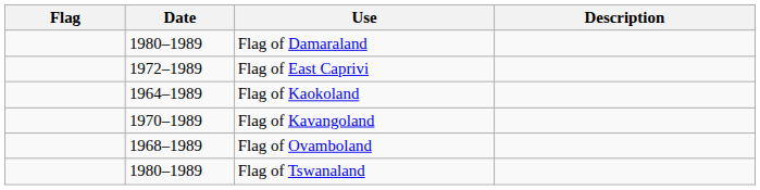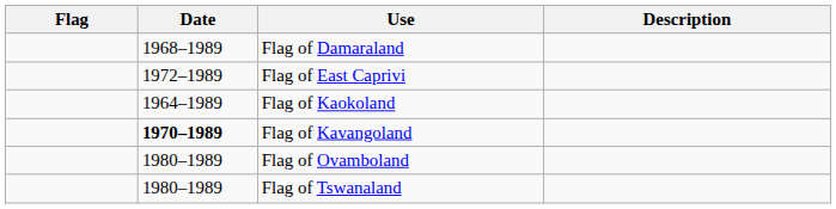Flag of Damaraland | Date: 1980–1989 -> 1968–1989
Flag of Kavangoland | Date: normal -> bold
Flag of Ovamboland | Date: 1968–1989 -> 1980–1989
